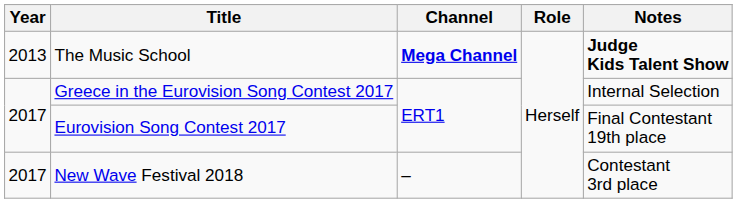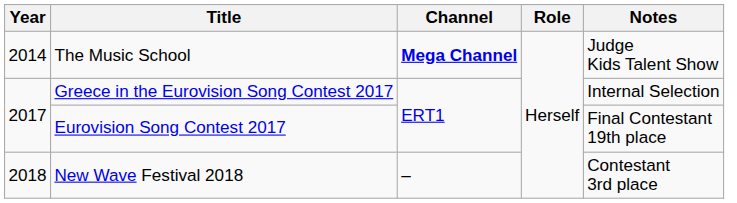The Music School | Year: 2013 -> 2014
The Music School | Notes: bold -> normal
New Wave Festival 2018 | Year: 2017 -> 2018
